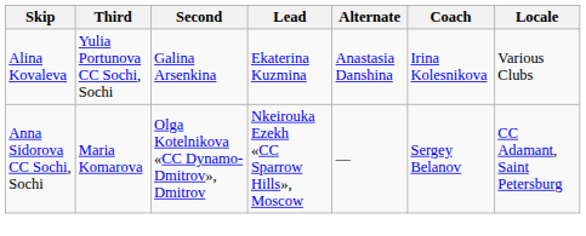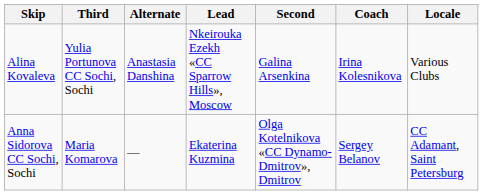columns swapped: Second <-> Alternate
Alina Kovaleva | Lead: Ekaterina Kuzmina -> Nkeirouka Ezekh «CC Sparrow Hills», Moscow
Anna Sidorova CC Sochi, Sochi | Lead: Nkeirouka Ezekh «CC Sparrow Hills», Moscow -> Ekaterina Kuzmina
